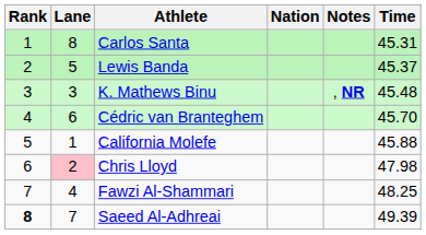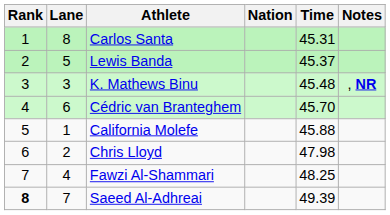columns swapped: Time <-> Notes
Chris Lloyd | Lane: pink background -> no background
